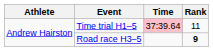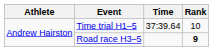Time trial H1–5 | Time: pink background -> no background
Time trial H1–5 | Rank: 11 -> 10
